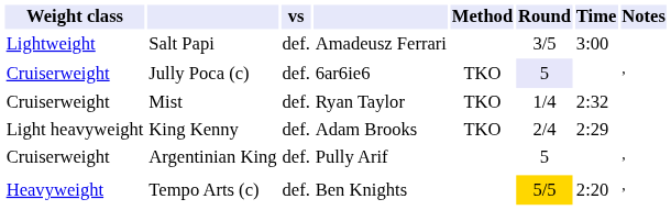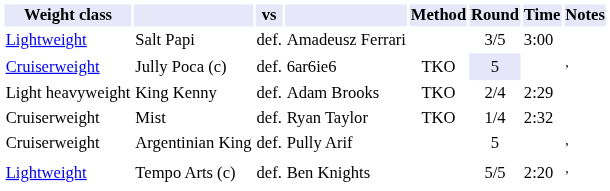rows swapped: King Kenny <-> Mist
Tempo Arts (c) | Weight class: Heavyweight -> Lightweight
Tempo Arts (c) | Round: gold background -> no background
